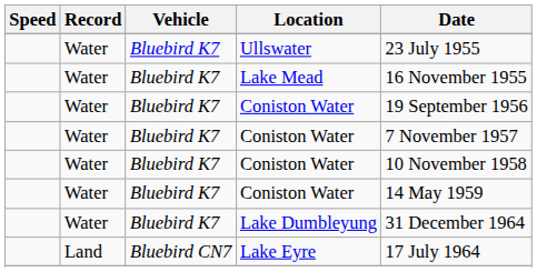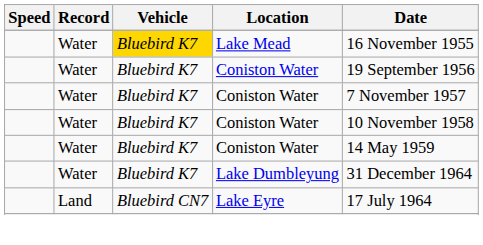- row: Water | Bluebird K7 | Ullswater | 23 July 1955
Lake Mead | Vehicle: no background -> gold background
